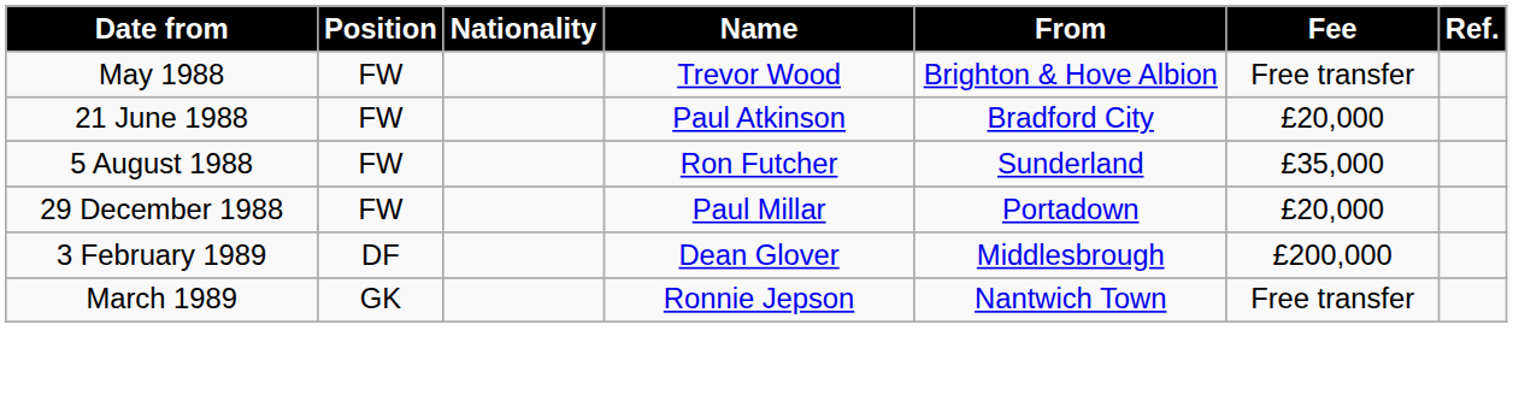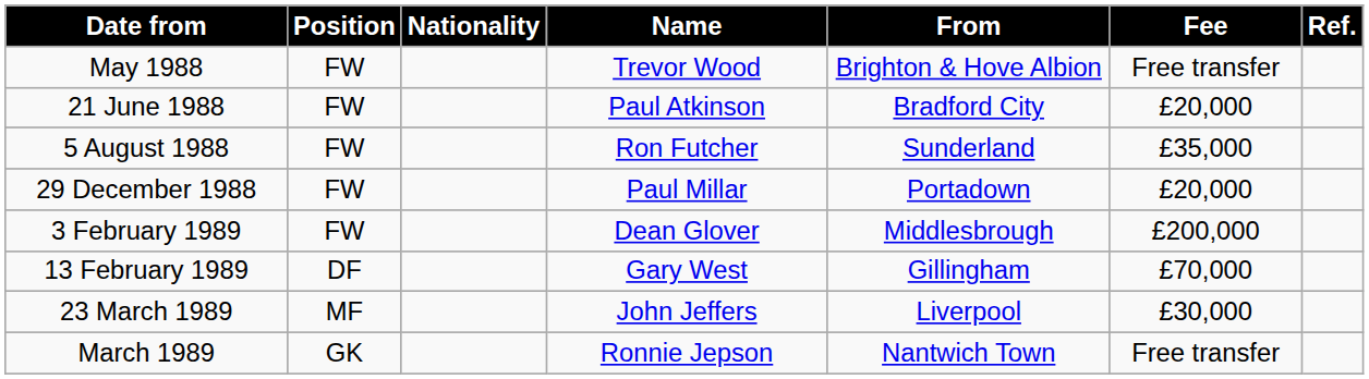3 February 1989 | Position: DF -> FW
+ row: 13 February 1989 | DF | Gary West | Gillingham | £70,000
+ row: 23 March 1989 | MF | John Jeffers | Liverpool | £30,000
